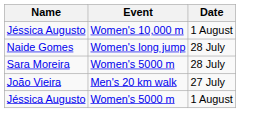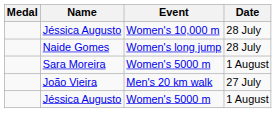+ column: Medal
Jéssica Augusto / Women's 10,000 m | Date: 1 August -> 28 July
Sara Moreira | Date: 28 July -> 1 August
